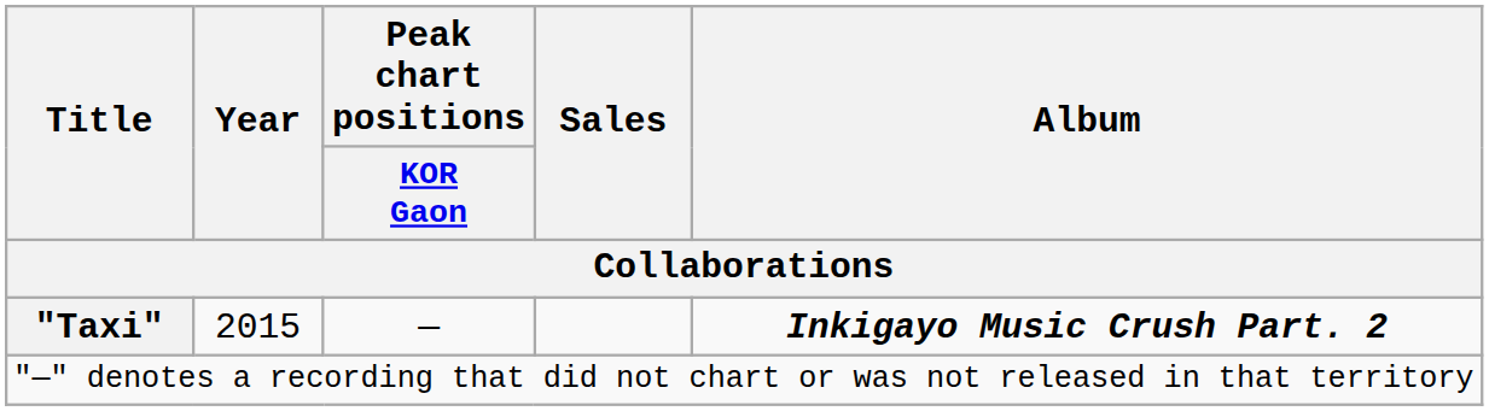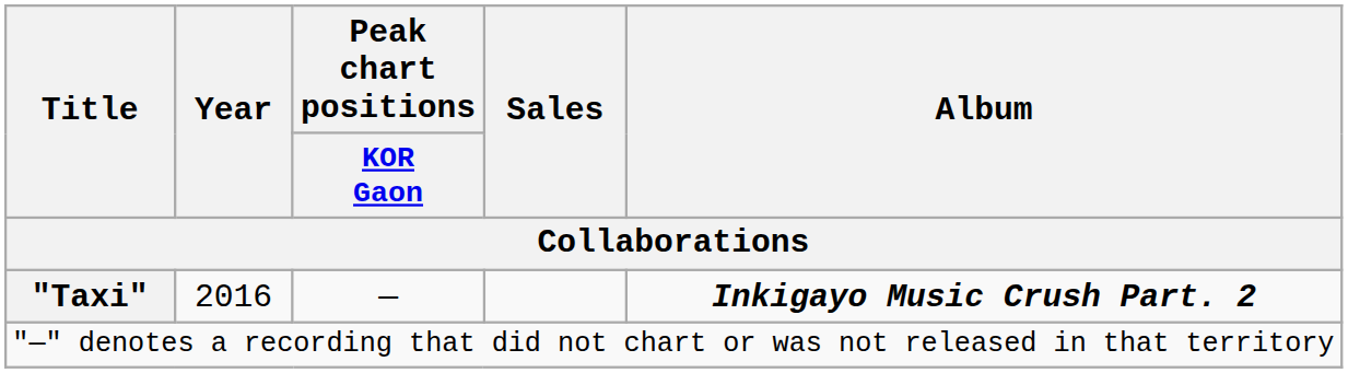"Taxi" | Year: 2015 -> 2016
